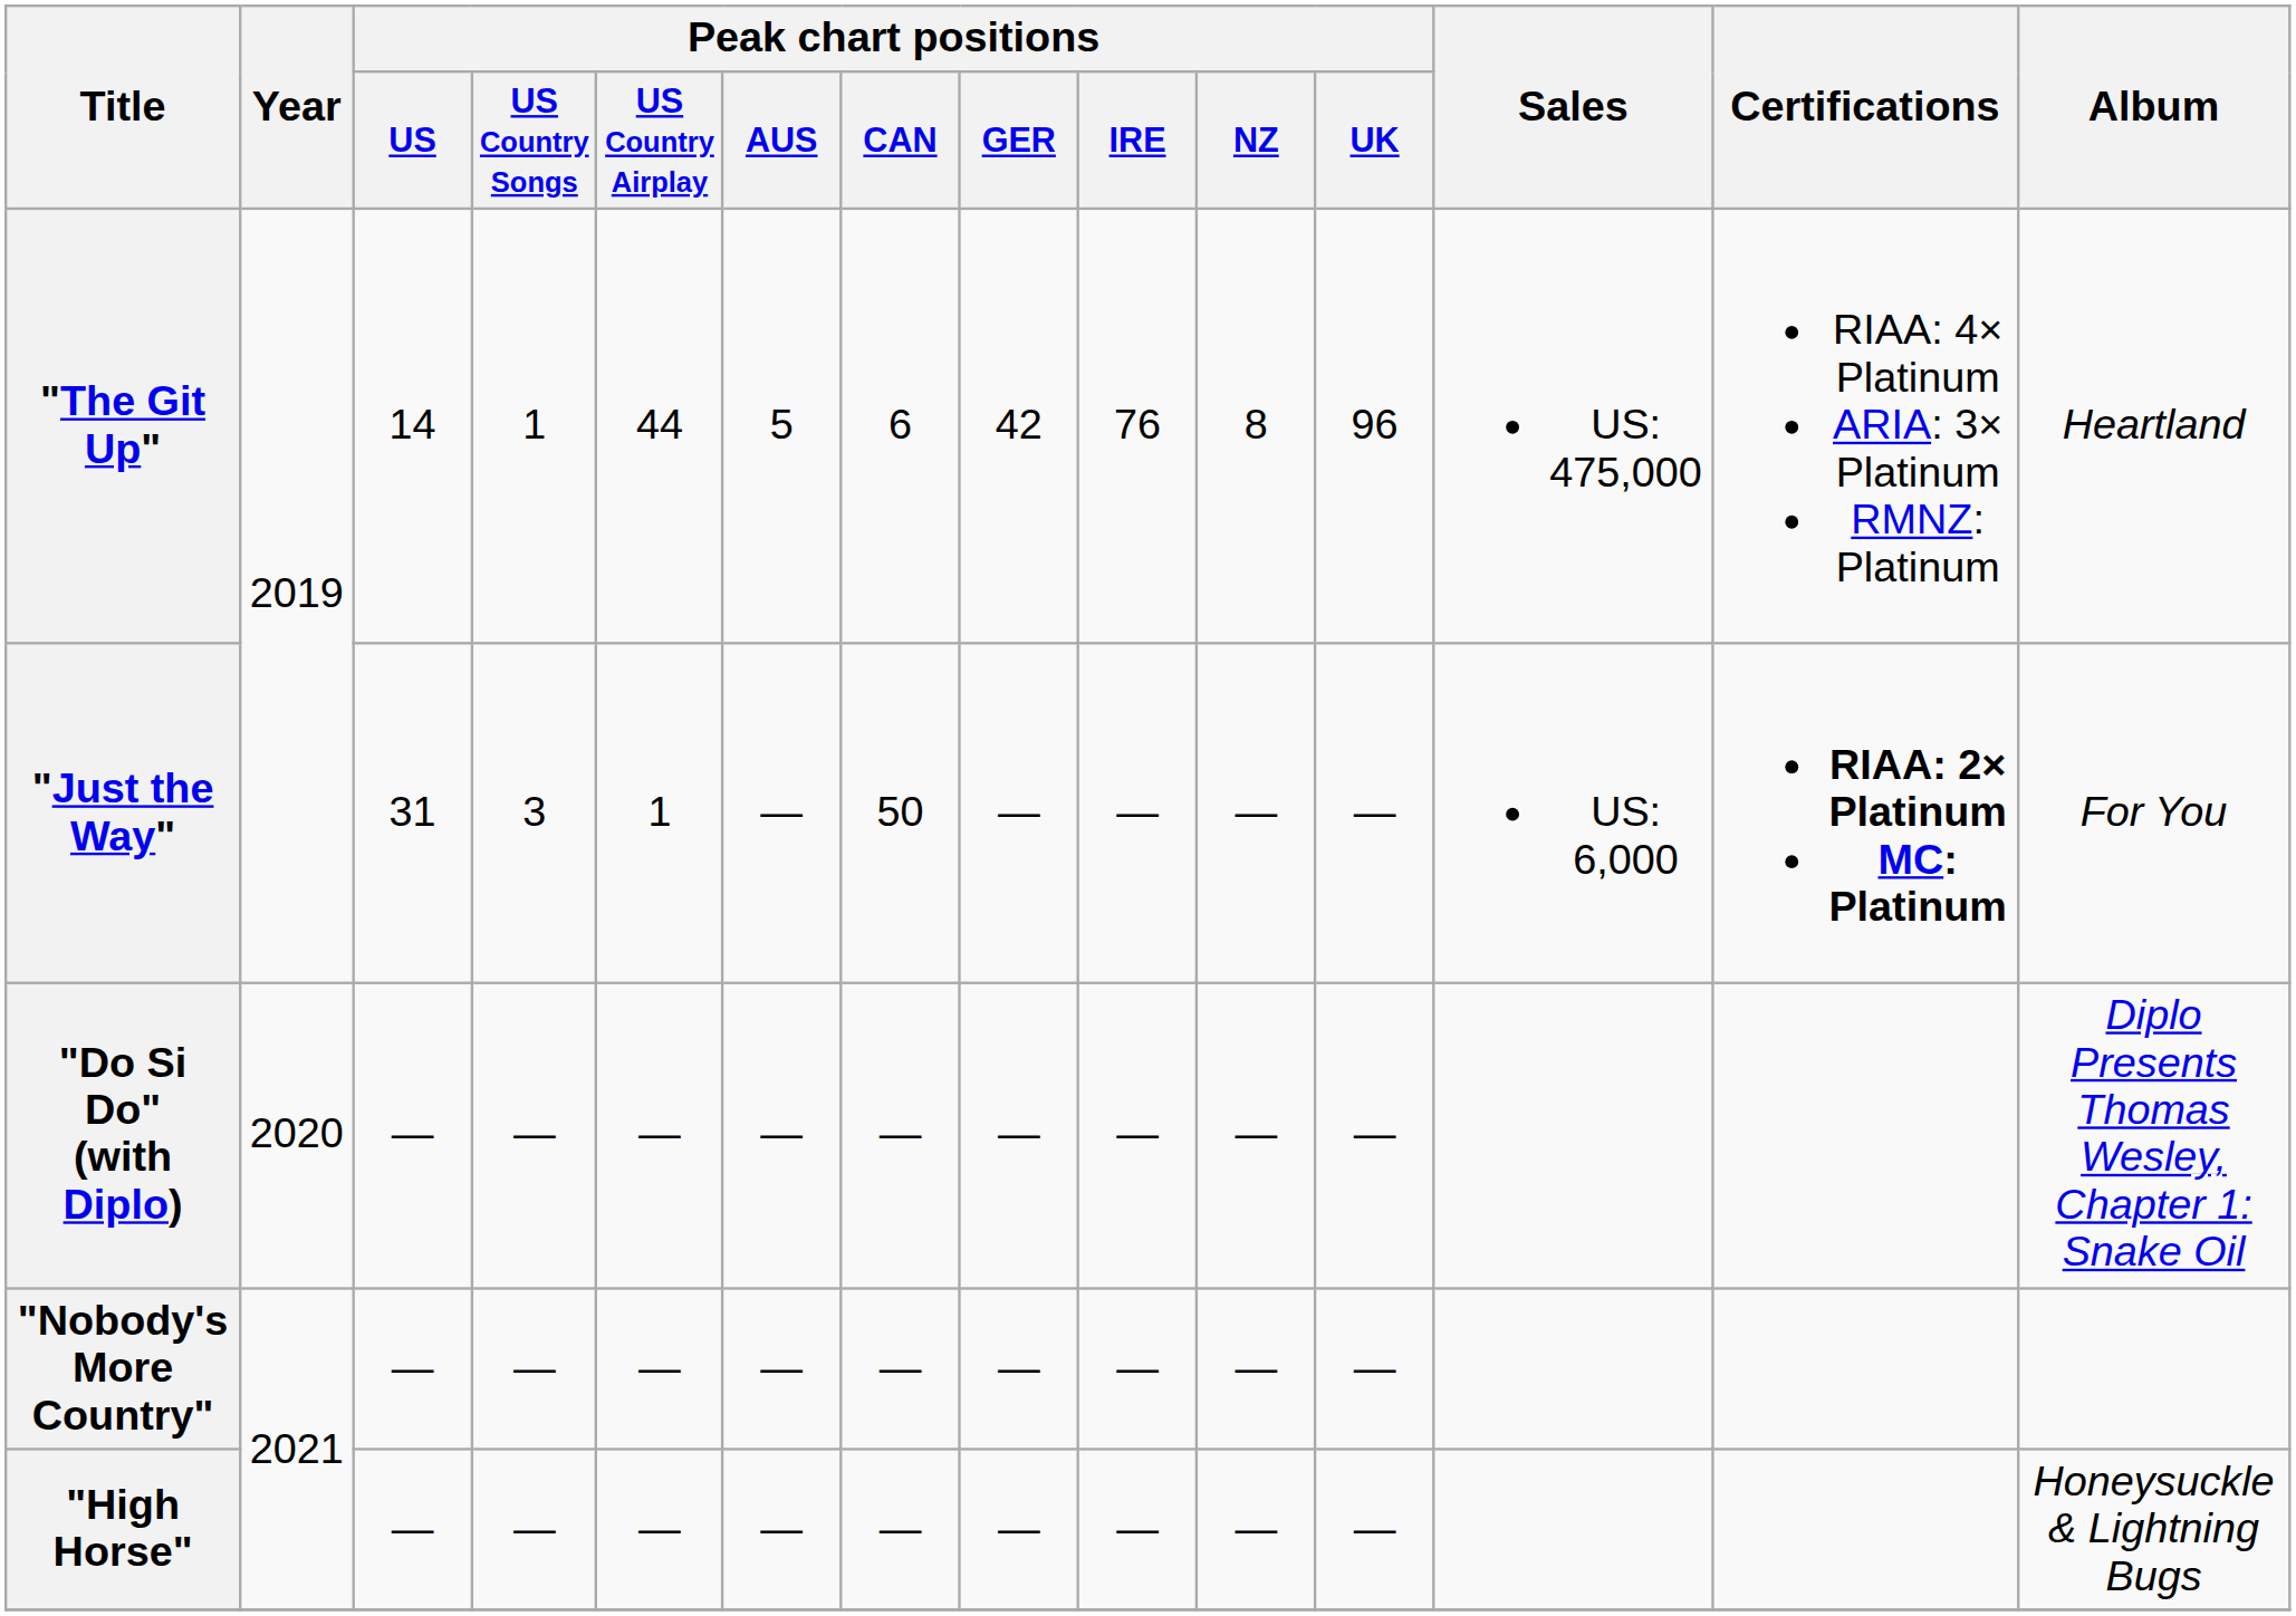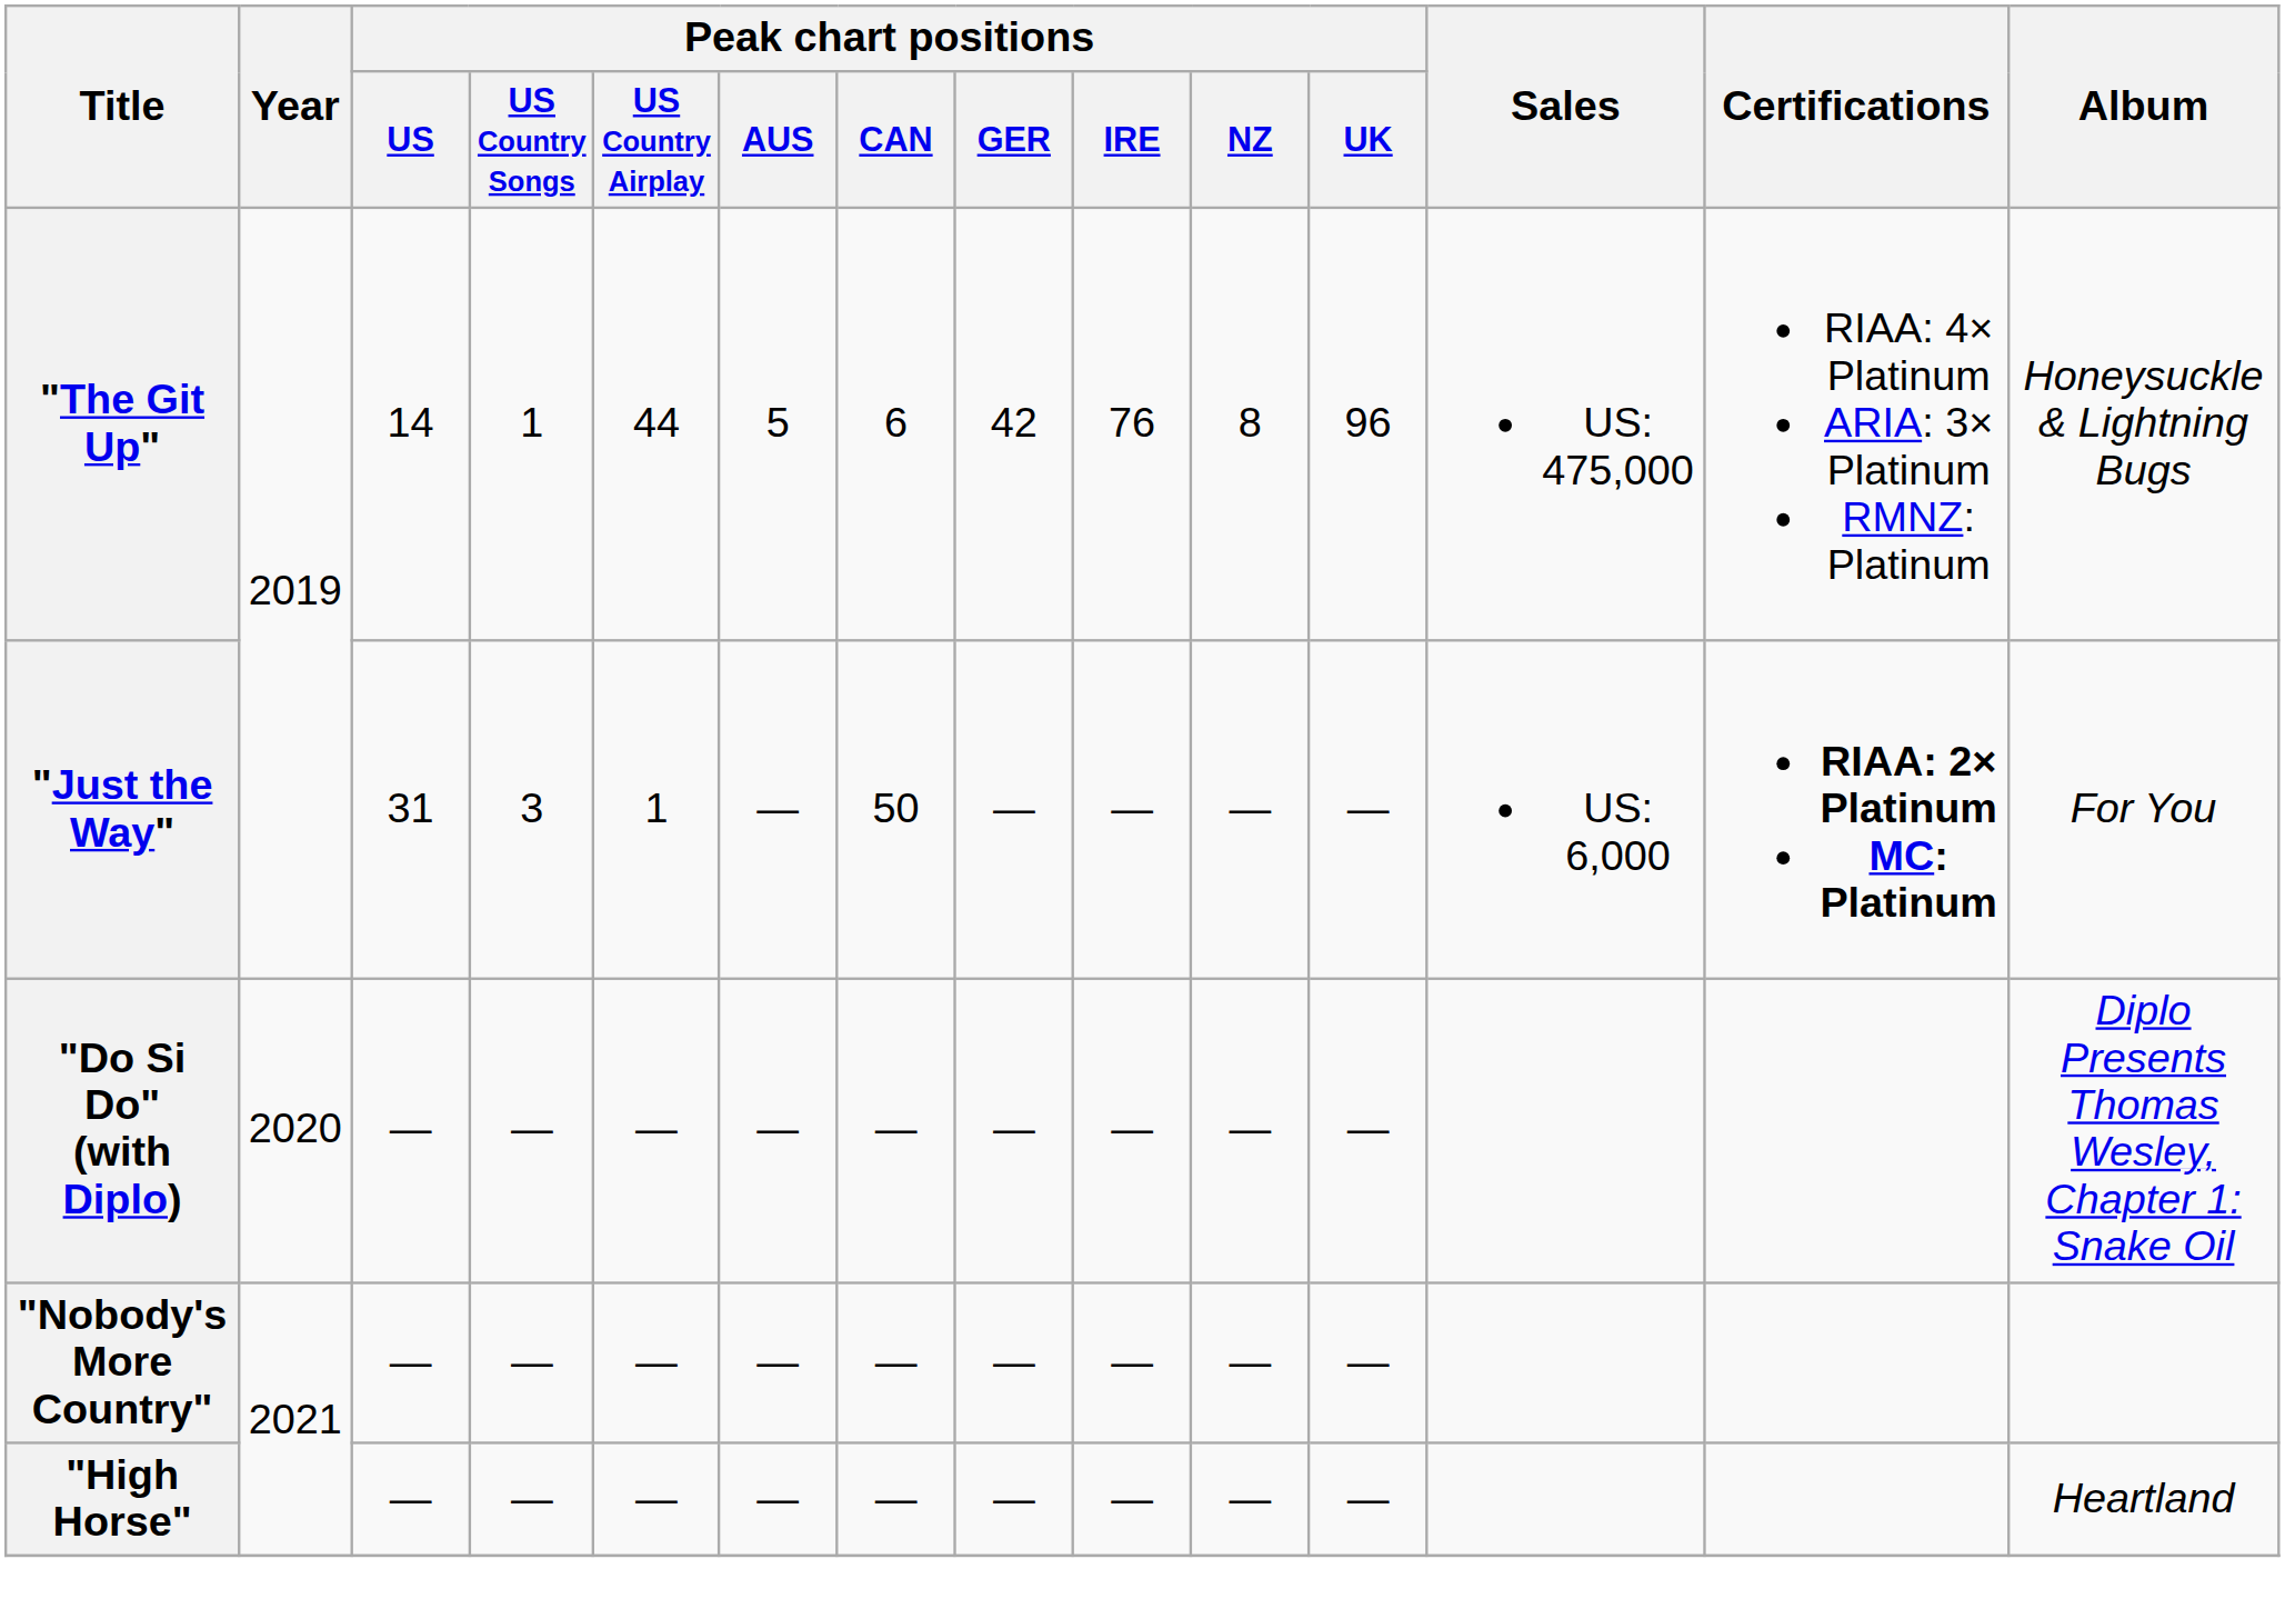"The Git Up" | Album: Heartland -> Honeysuckle & Lightning Bugs
"High Horse" | Album: Honeysuckle & Lightning Bugs -> Heartland
